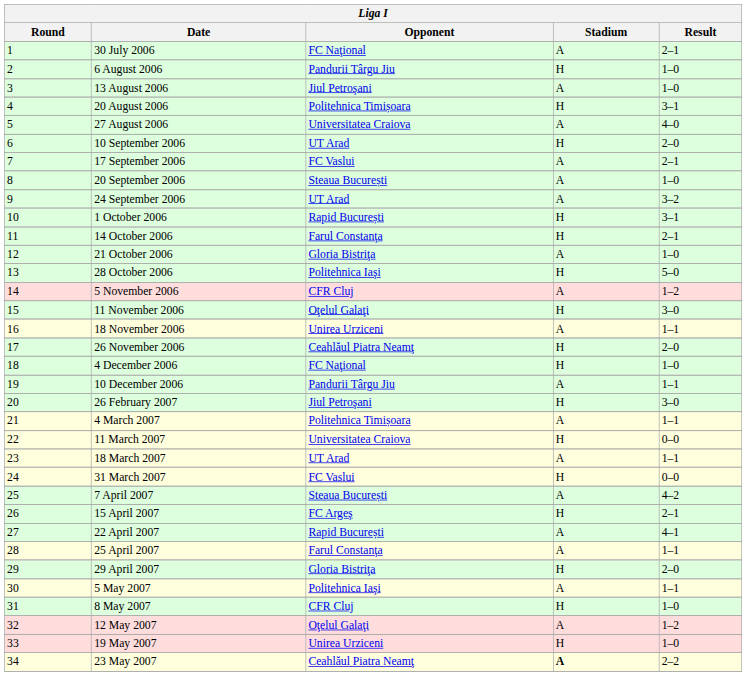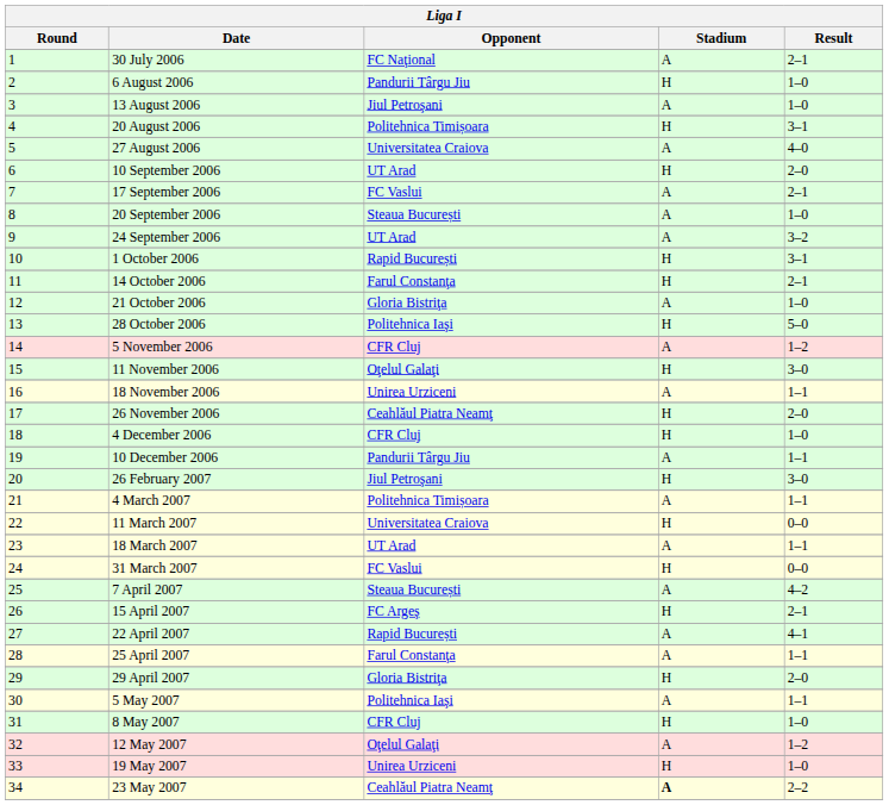4 December 2006 | Opponent: FC Naţional -> CFR Cluj
